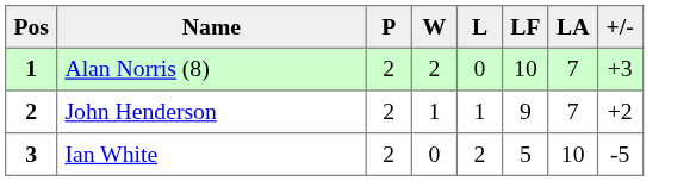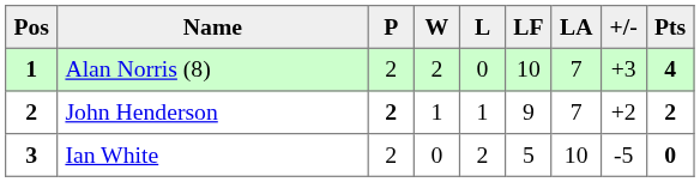+ column: Pts | 4 | 2 | 0
John Henderson | P: normal -> bold
